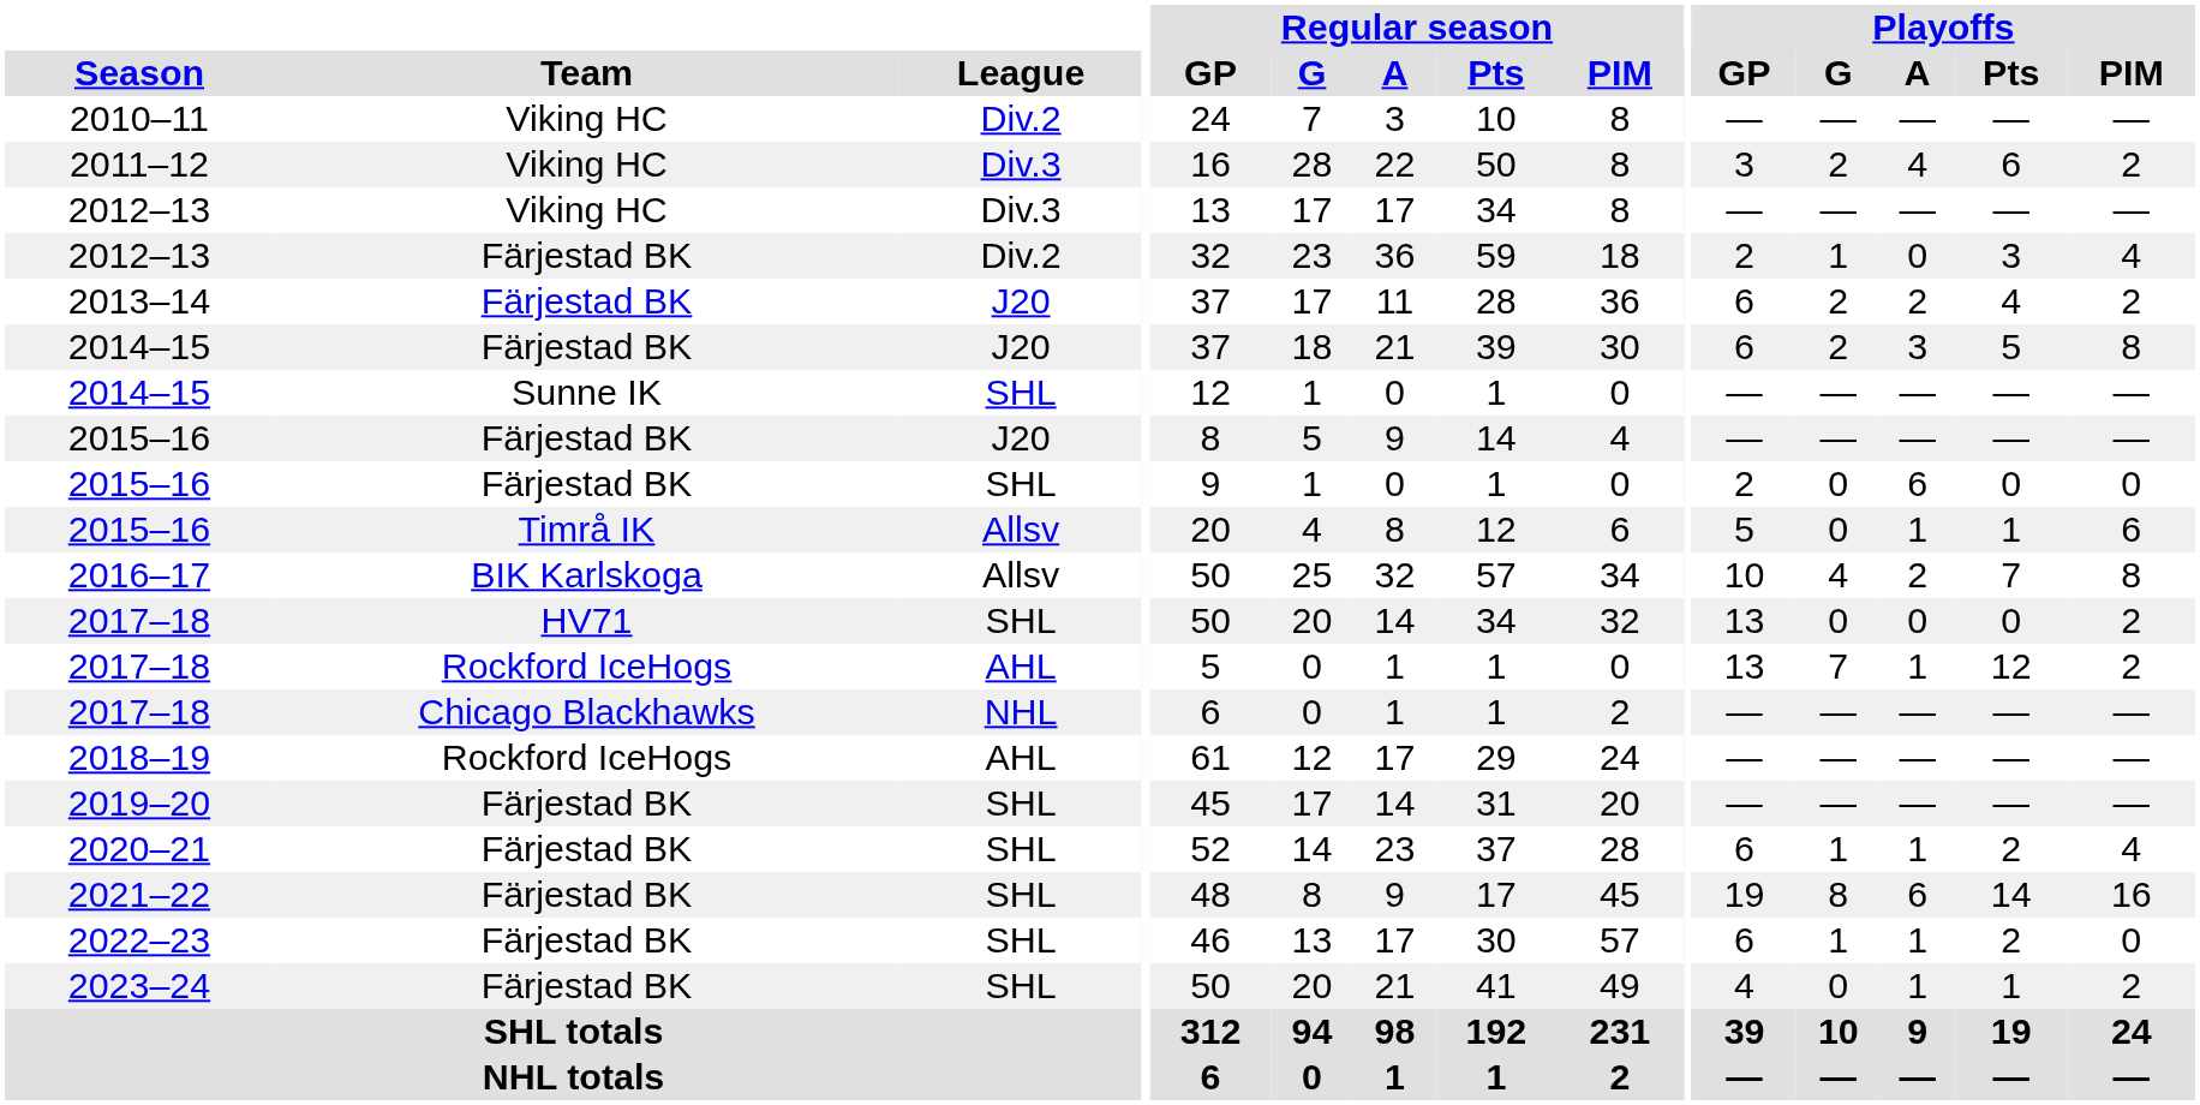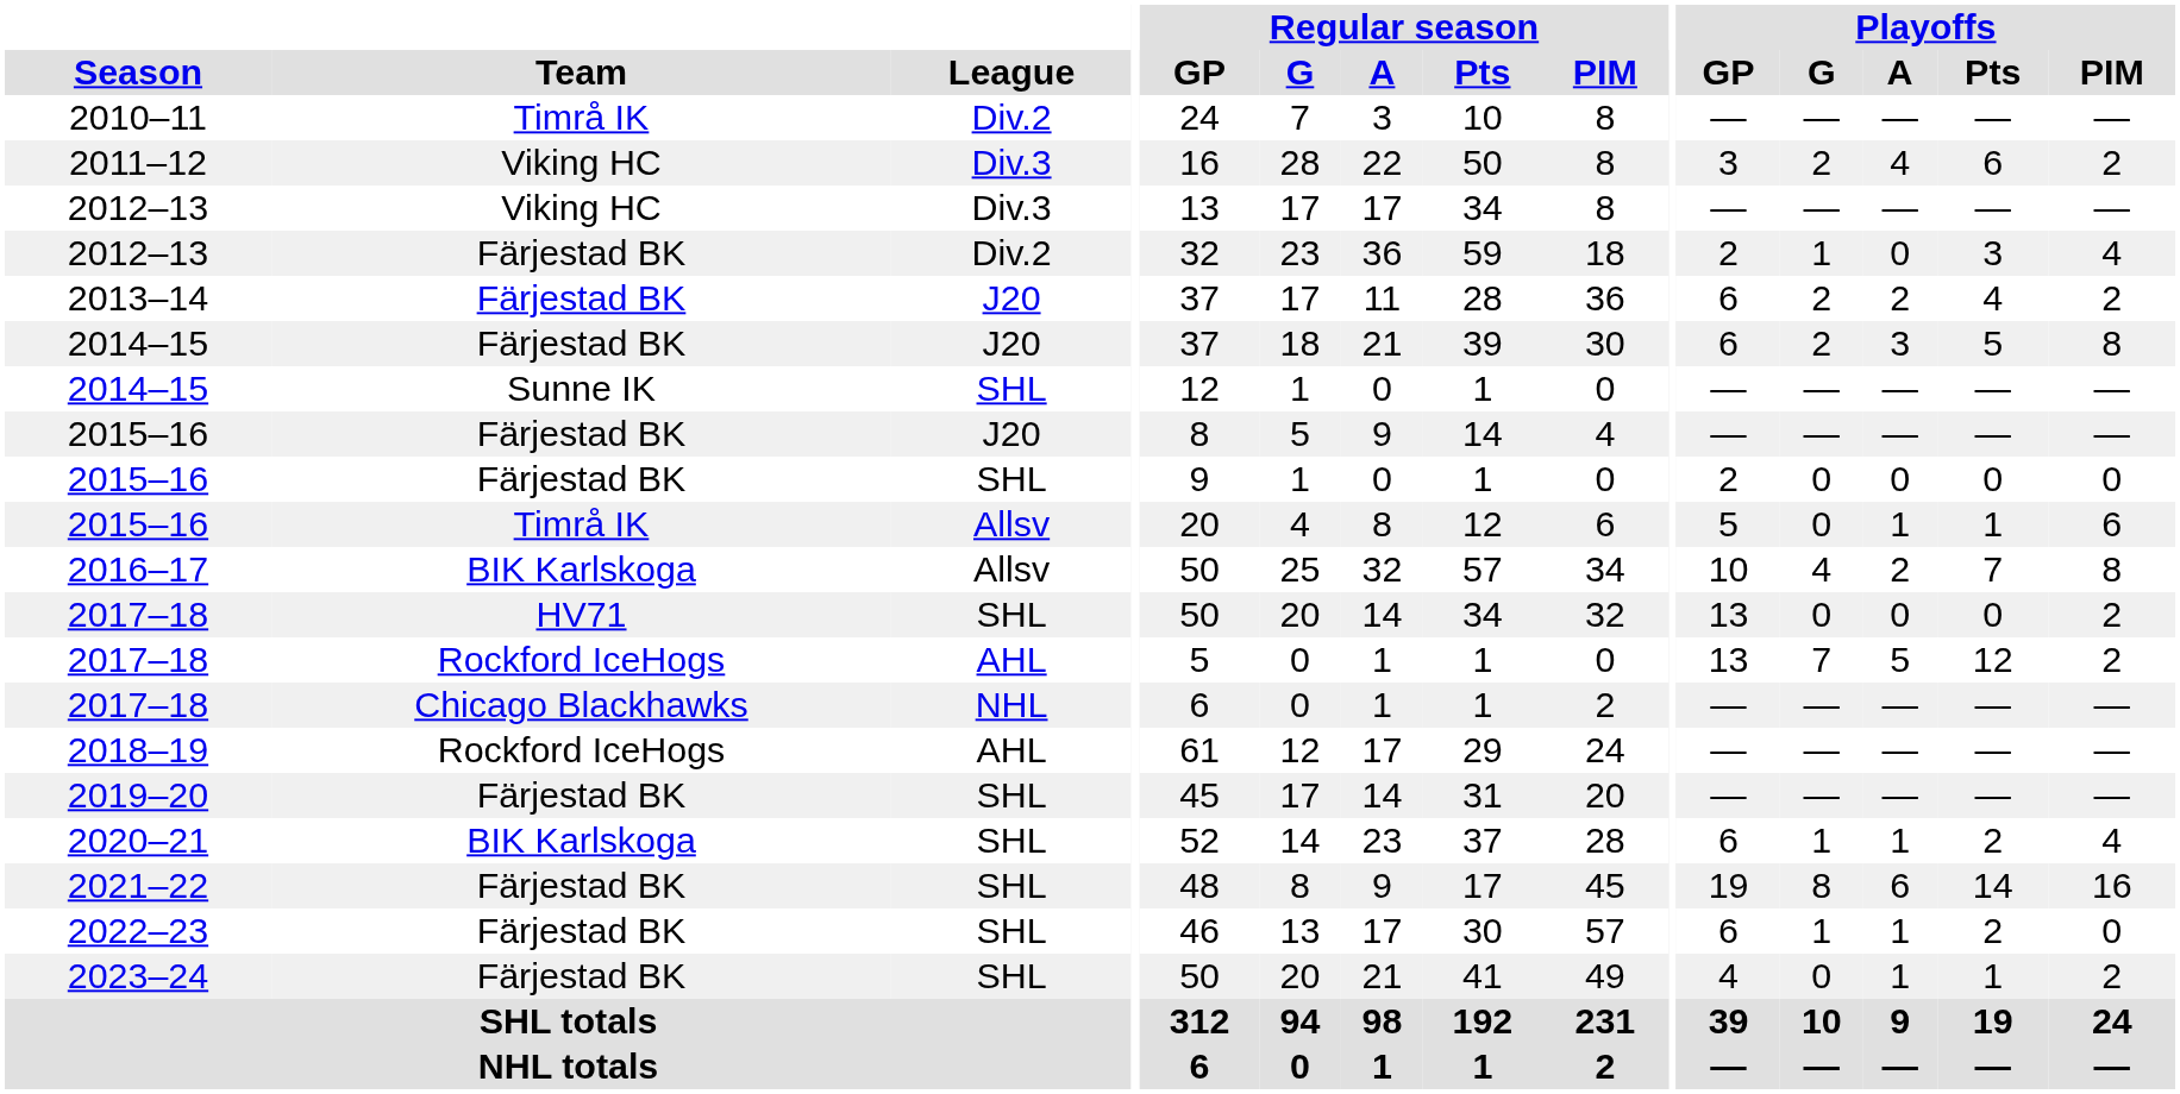2010–11 | Team: Viking HC -> Timrå IK
2015–16 / SHL | Playoffs / A: 6 -> 0
2017–18 / AHL | Playoffs / A: 1 -> 5
2020–21 | Team: Färjestad BK -> BIK Karlskoga
